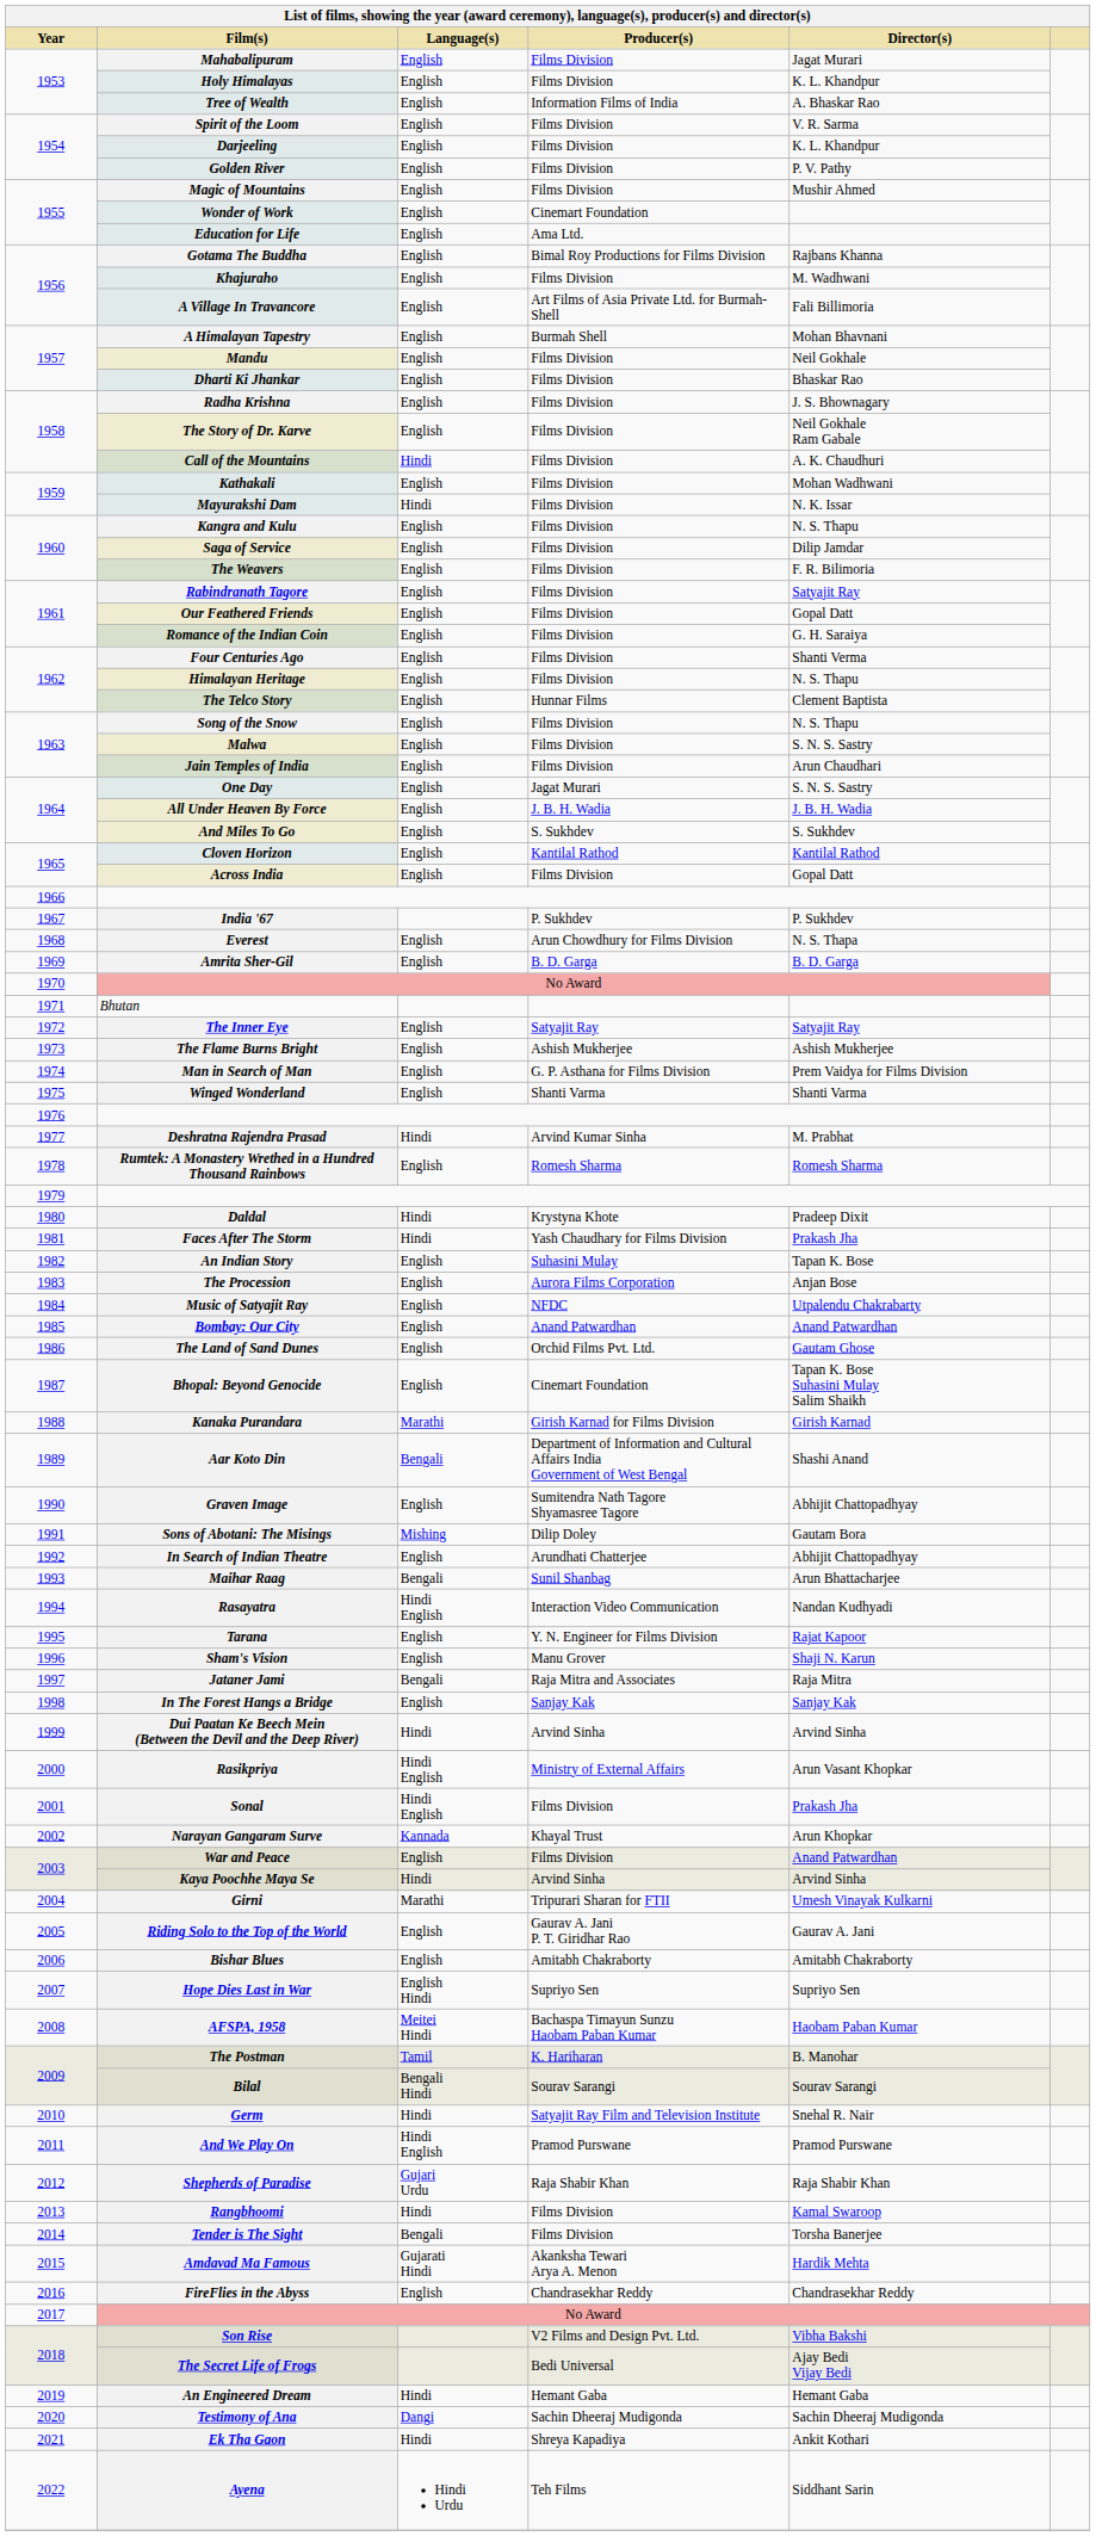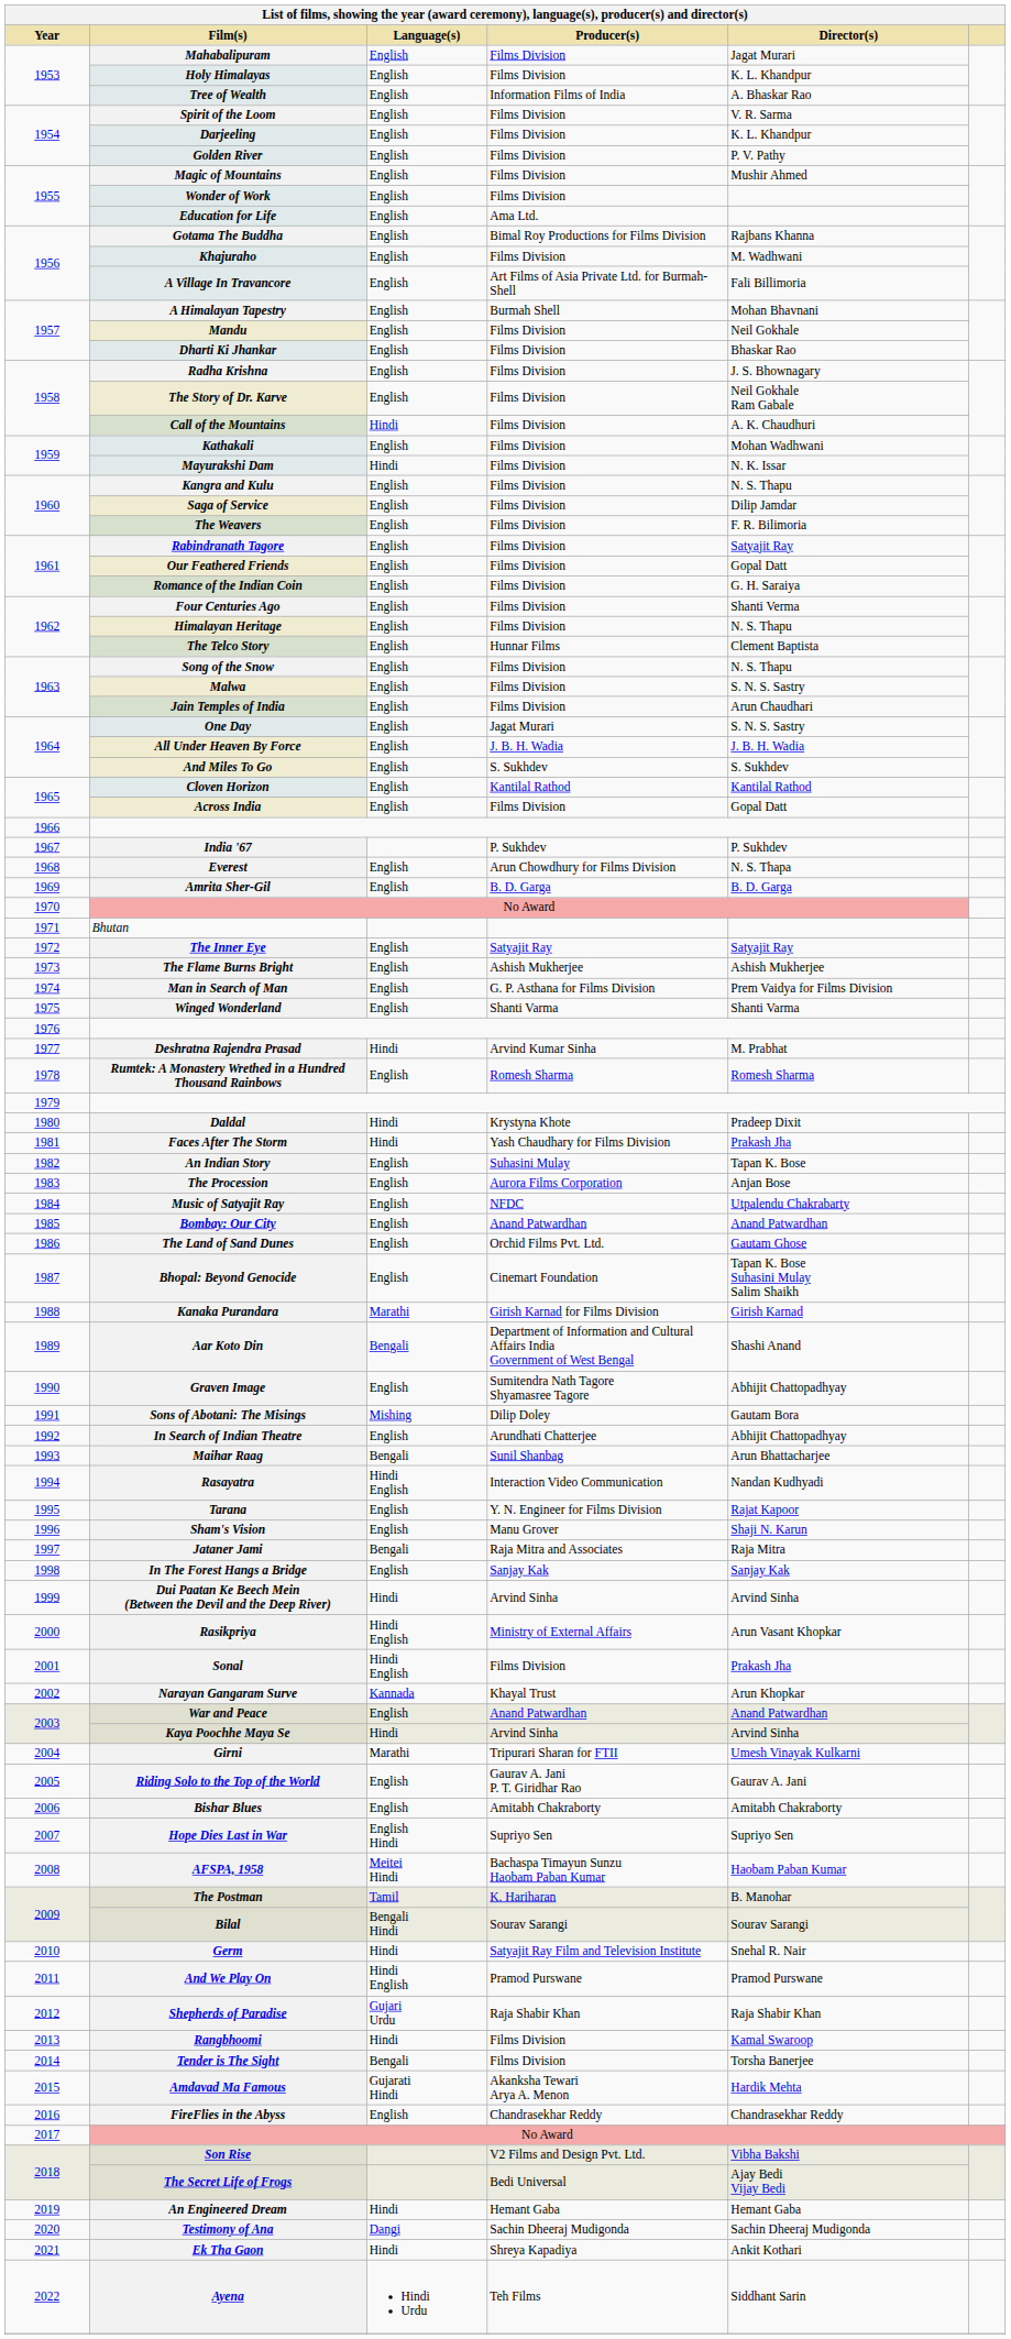Wonder of Work | Producer(s): Cinemart Foundation -> Films Division
War and Peace | Producer(s): Films Division -> Anand Patwardhan
